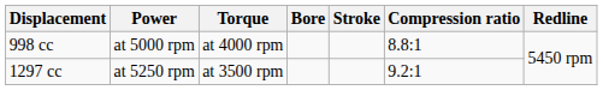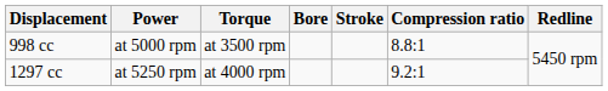998 cc | Torque: at 4000 rpm -> at 3500 rpm
1297 cc | Torque: at 3500 rpm -> at 4000 rpm
